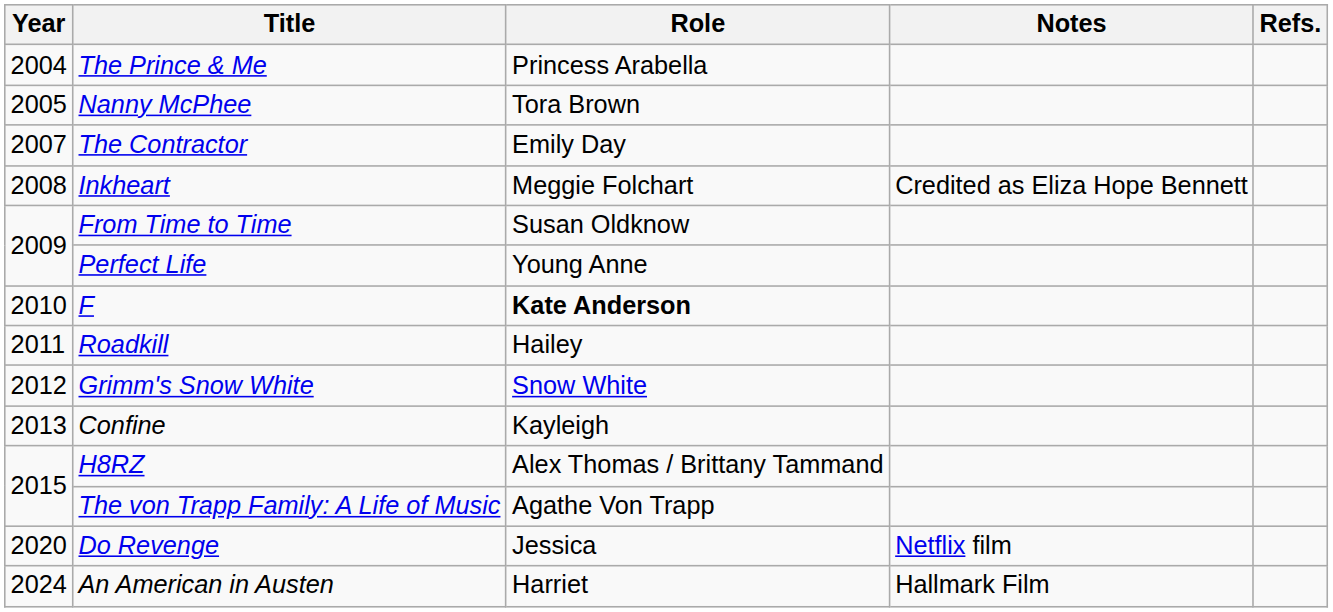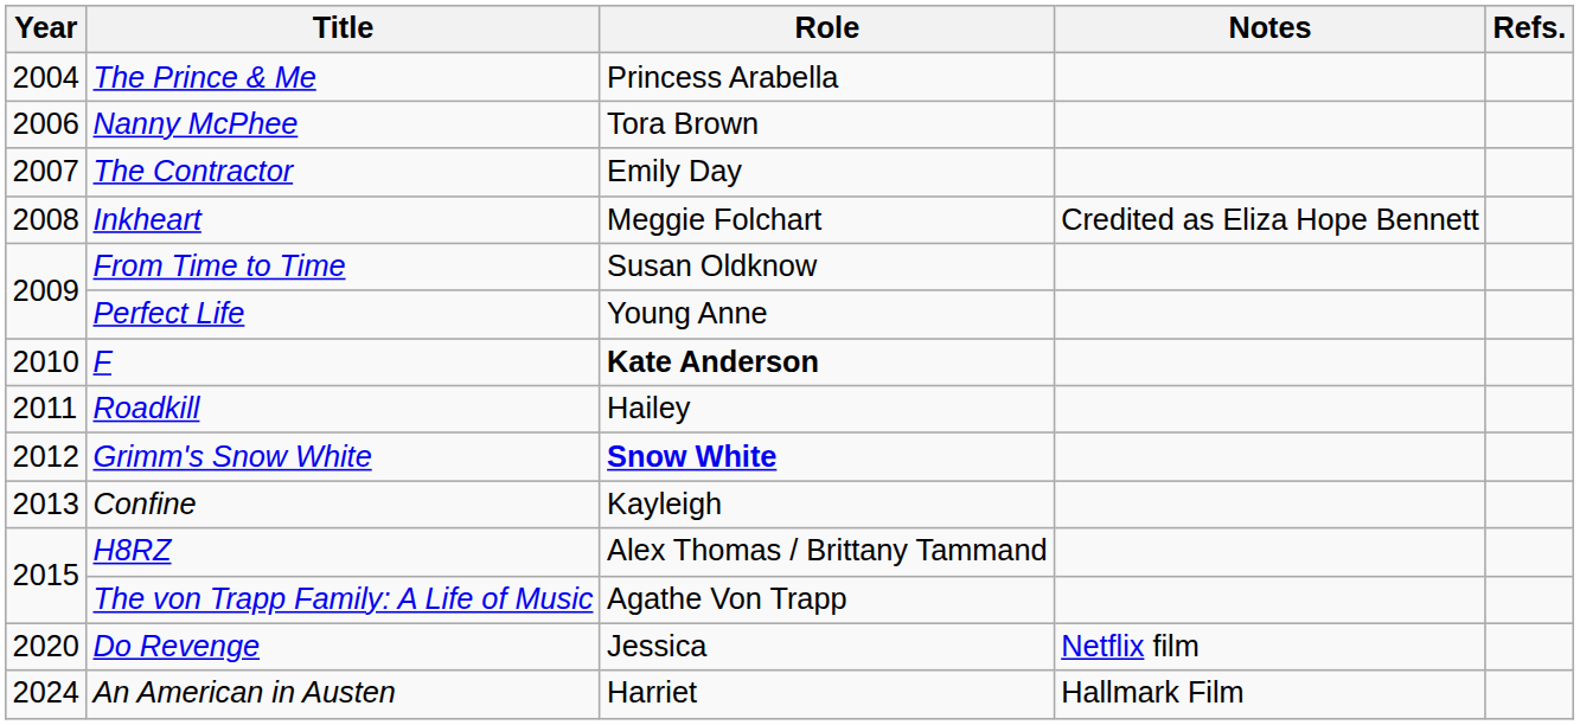Nanny McPhee | Year: 2005 -> 2006
Grimm's Snow White | Role: normal -> bold
